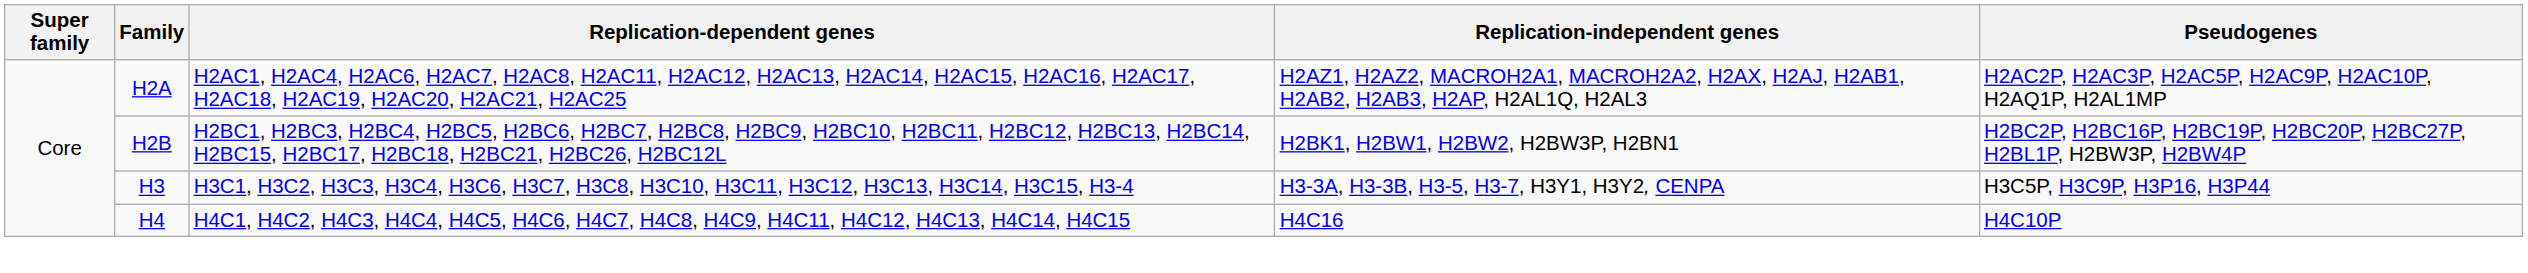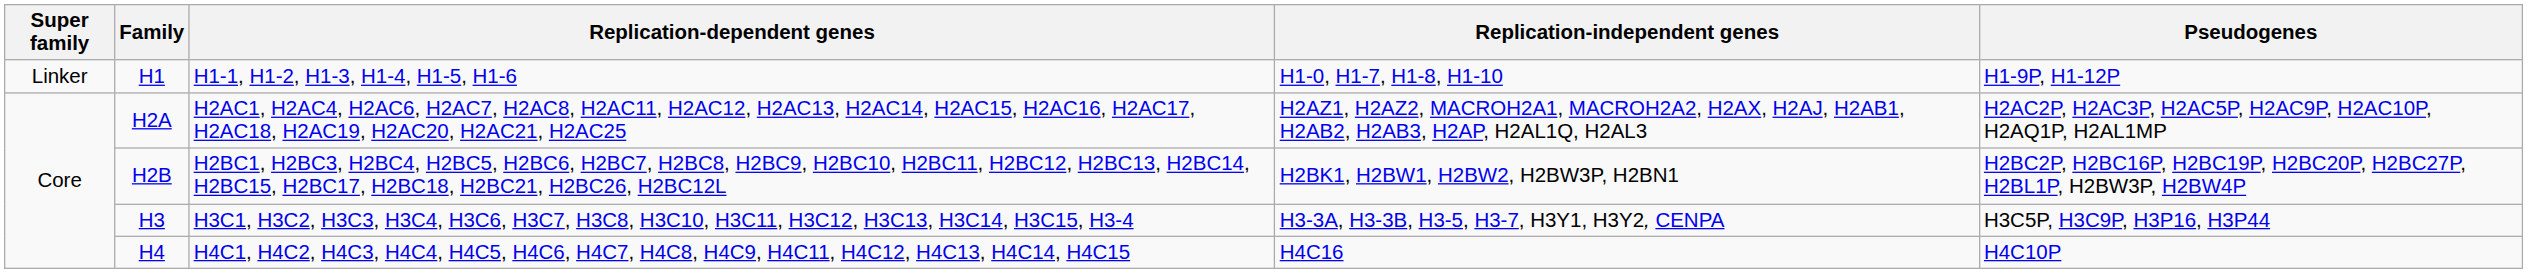+ row: Linker | H1 | H1-1, H1-2, H1-3, H1-4, H1-5, H1-6 | H1-0, H1-7, H1-8, H1-10 | H1-9P, H1-12P
